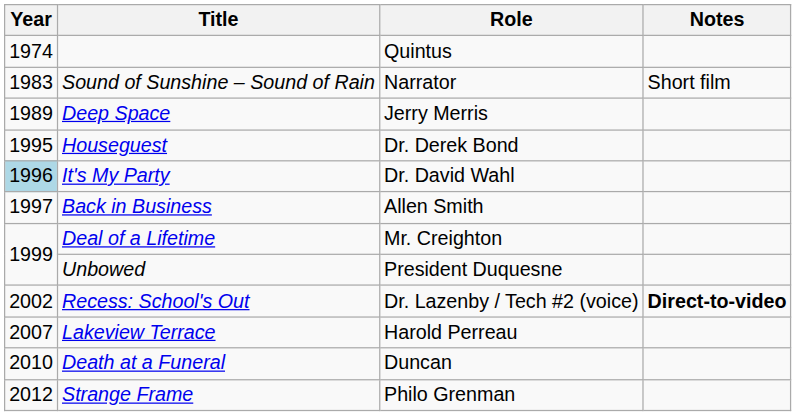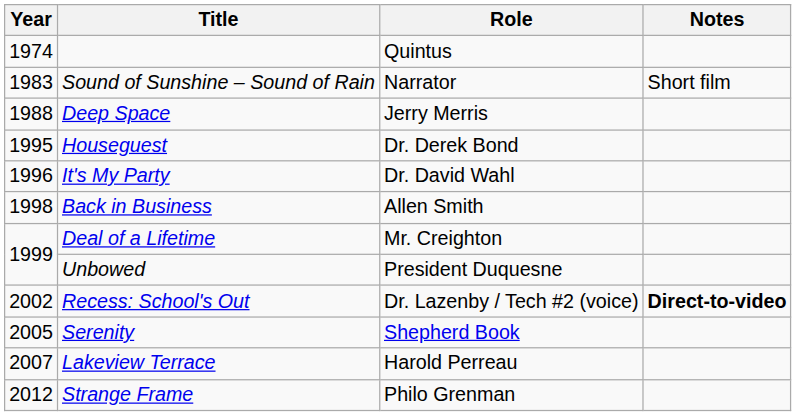Deep Space | Year: 1989 -> 1988
It's My Party | Year: lightblue background -> no background
Back in Business | Year: 1997 -> 1998
+ row: 2005 | Serenity | Shepherd Book
- row: 2010 | Death at a Funeral | Duncan
